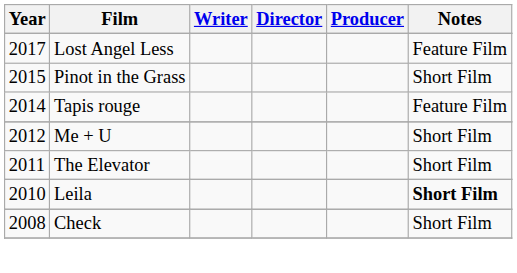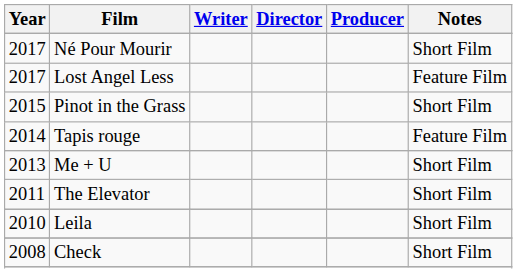+ row: 2017 | Né Pour Mourir | Short Film
Me + U | Year: 2012 -> 2013
Leila | Notes: bold -> normal
